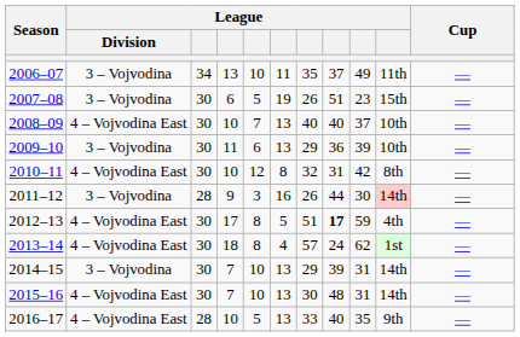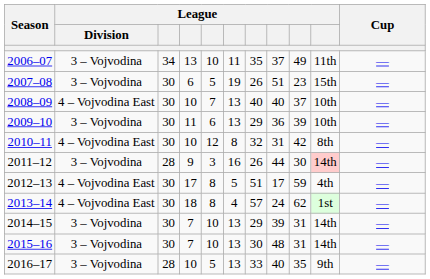2012–13 | column 8: bold -> normal
2015–16 | League / Division: 4 – Vojvodina East -> 3 – Vojvodina
2016–17 | League / Division: 4 – Vojvodina East -> 3 – Vojvodina
